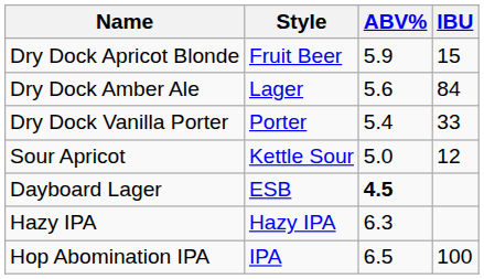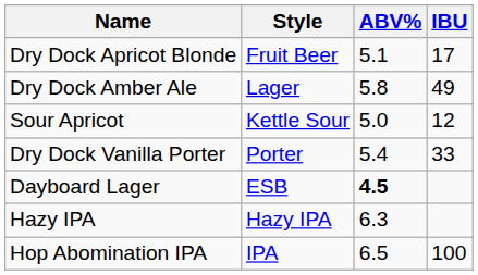Dry Dock Apricot Blonde | ABV%: 5.9 -> 5.1
Dry Dock Apricot Blonde | IBU: 15 -> 17
Dry Dock Amber Ale | ABV%: 5.6 -> 5.8
Dry Dock Amber Ale | IBU: 84 -> 49
rows swapped: Dry Dock Vanilla Porter <-> Sour Apricot
